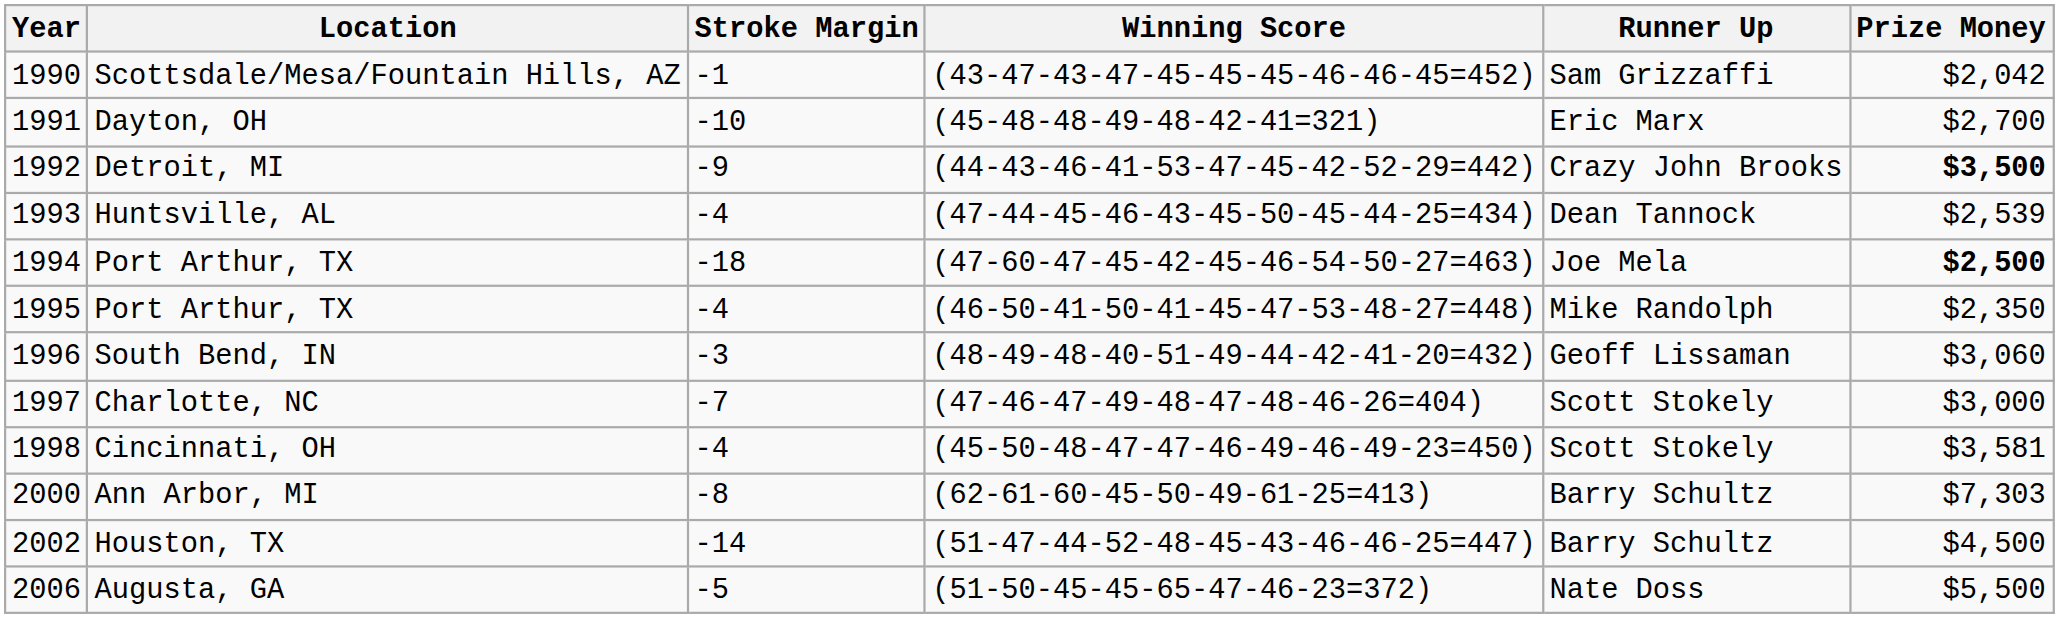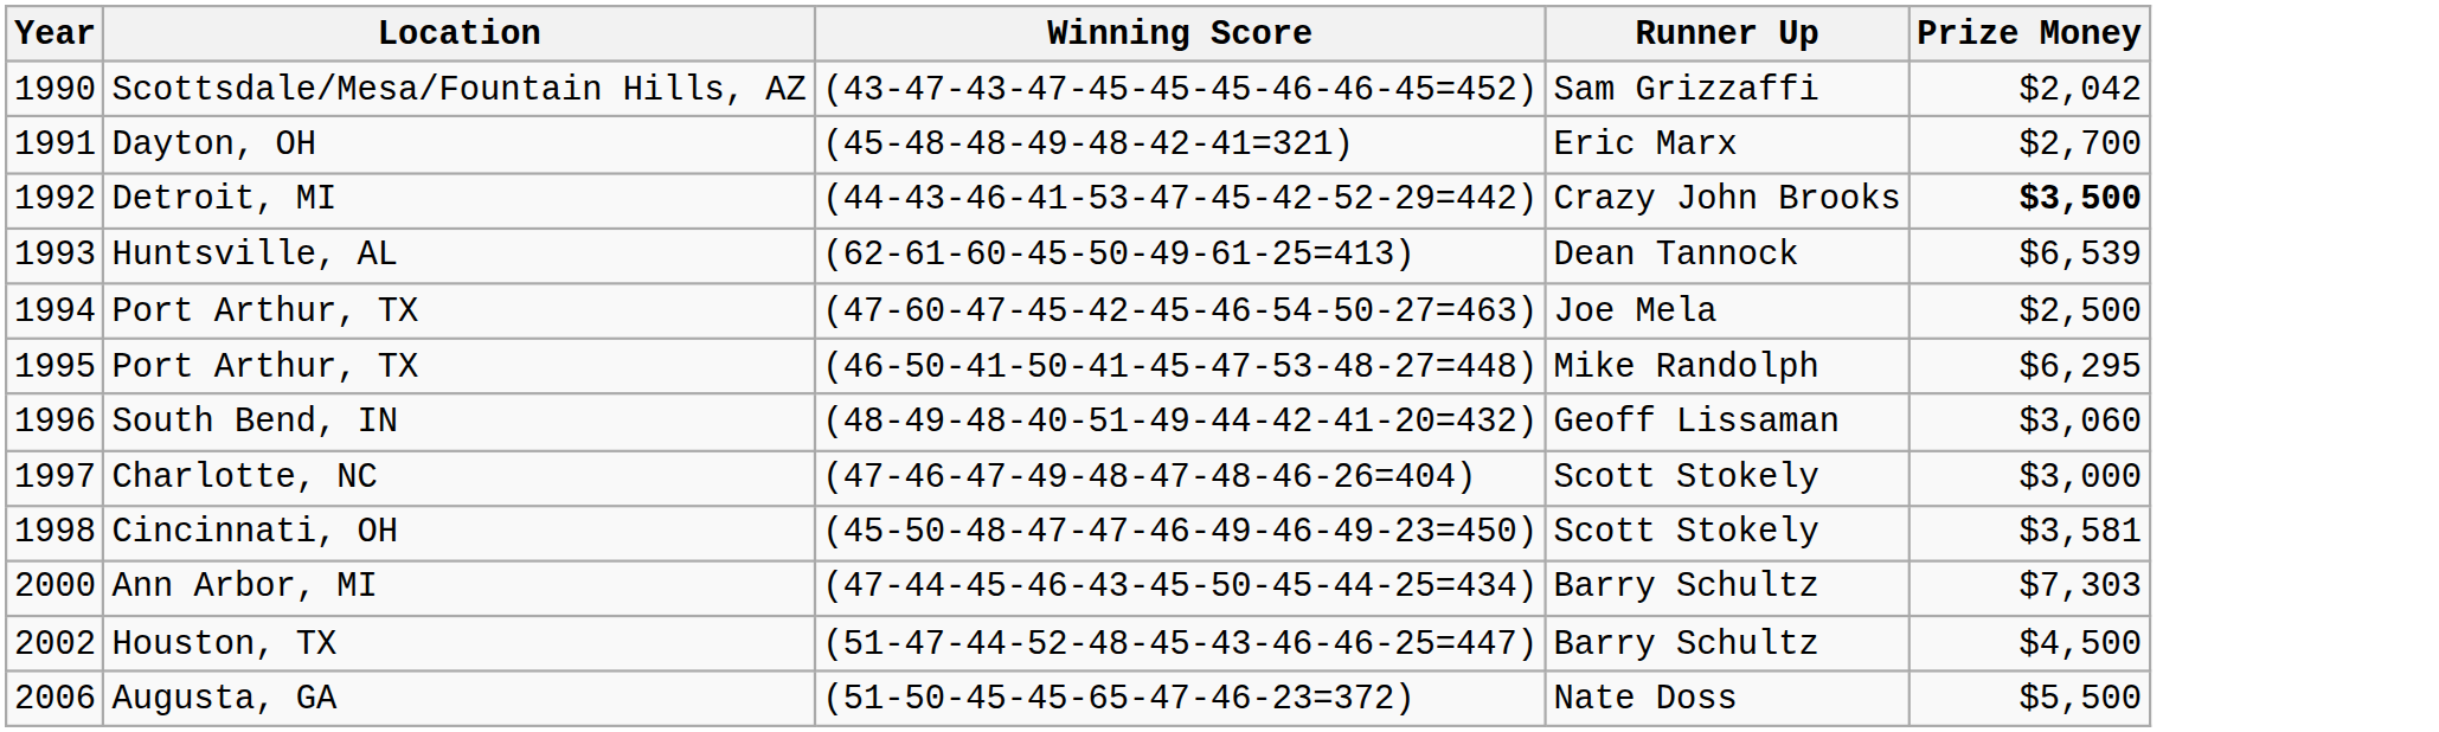- column: Stroke Margin | -1 | -10 | -9 | -4 | -18 | -4 | -3 | -7 | -4 | -8 | -14 | -5
Huntsville, AL | Winning Score: (47-44-45-46-43-45-50-45-44-25=434) -> (62-61-60-45-50-49-61-25=413)
Huntsville, AL | Prize Money: $2,539 -> $6,539
1994 / Port Arthur, TX | Prize Money: bold -> normal
1995 / Port Arthur, TX | Prize Money: $2,350 -> $6,295
Ann Arbor, MI | Winning Score: (62-61-60-45-50-49-61-25=413) -> (47-44-45-46-43-45-50-45-44-25=434)
